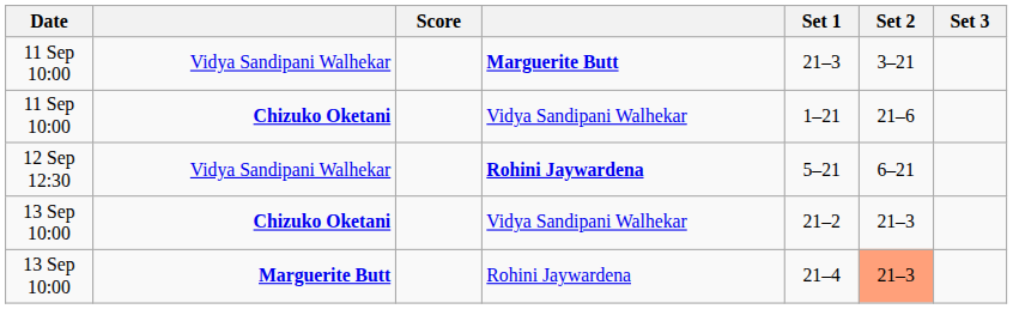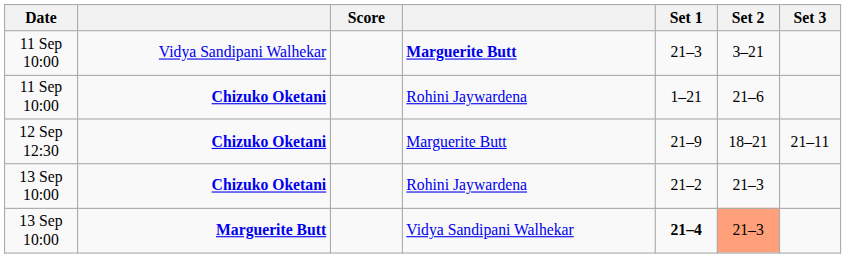11 Sep 10:00 / Chizuko Oketani | column 4: Vidya Sandipani Walhekar -> Rohini Jaywardena
+ row: 12 Sep 12:30 | Chizuko Oketani | Marguerite Butt | 21–9 | 18–21 | 21–11
- row: 12 Sep 12:30 | Vidya Sandipani Walhekar | Rohini Jaywardena | 5–21 | 6–21
13 Sep 10:00 / Chizuko Oketani | column 4: Vidya Sandipani Walhekar -> Rohini Jaywardena
13 Sep 10:00 / Marguerite Butt | column 4: Rohini Jaywardena -> Vidya Sandipani Walhekar
13 Sep 10:00 / Marguerite Butt | Set 1: normal -> bold
